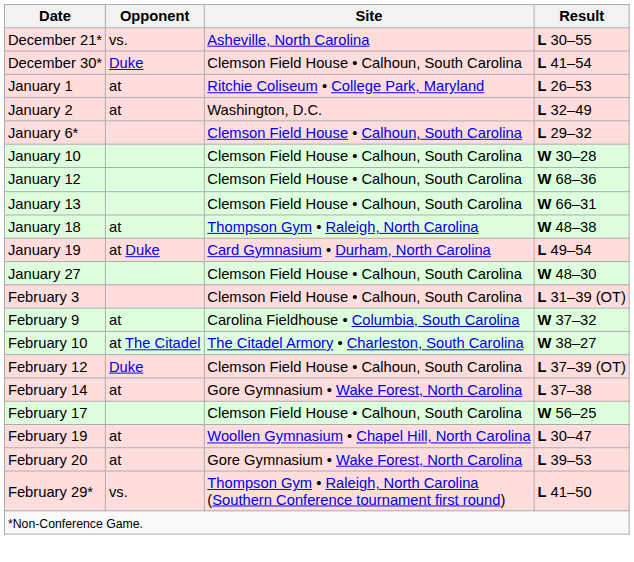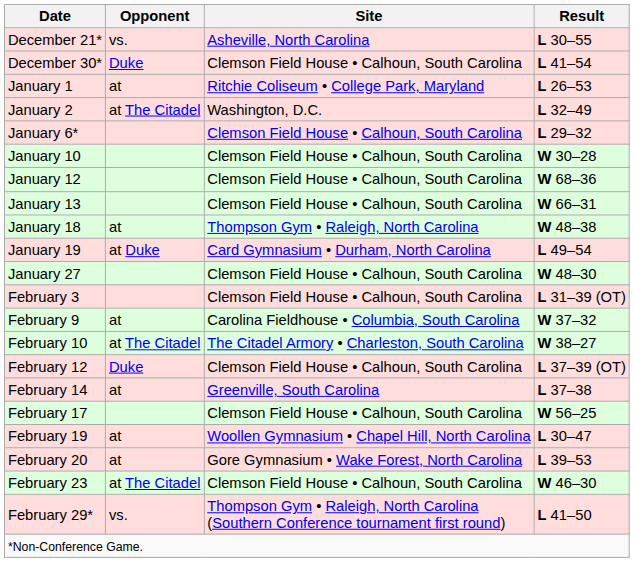January 2 | Opponent: at -> at The Citadel
February 14 | Site: Gore Gymnasium • Wake Forest, North Carolina -> Greenville, South Carolina
+ row: February 23 | at The Citadel | Clemson Field House • Calhoun, South Carolina | W 46–30
